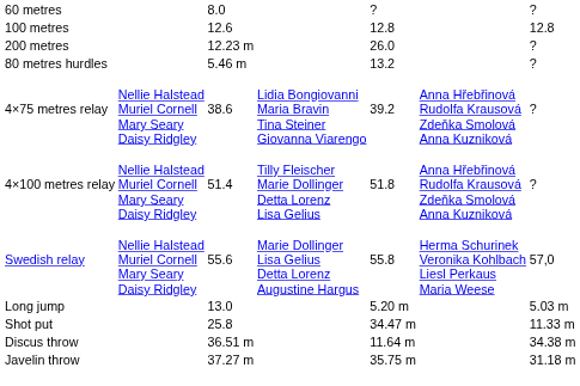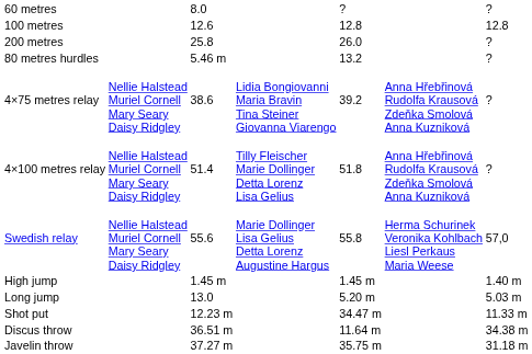200 metres | column 3: 12.23 m -> 25.8
+ row: High jump | 1.45 m | 1.45 m | 1.40 m
Shot put | column 3: 25.8 -> 12.23 m
